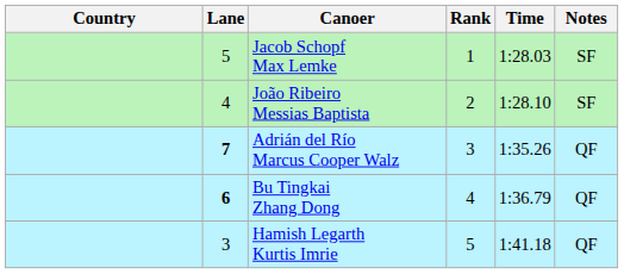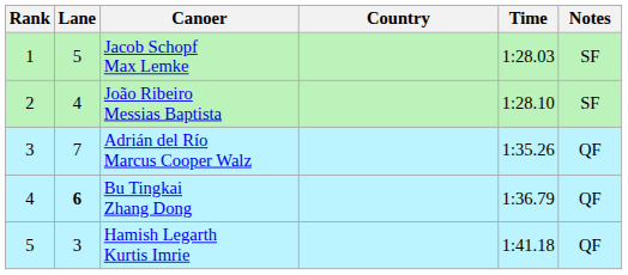columns swapped: Rank <-> Country
Adrián del Río Marcus Cooper Walz | Lane: bold -> normal
